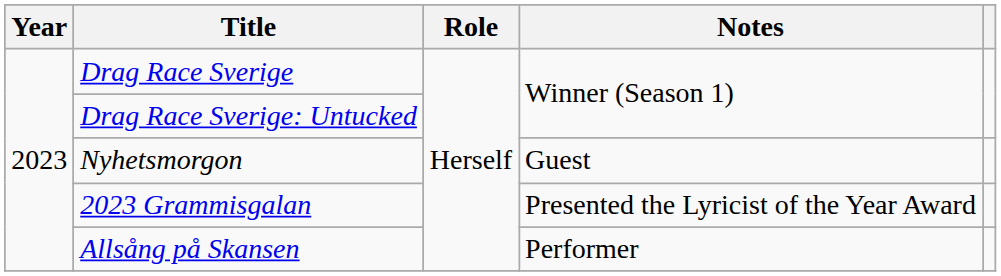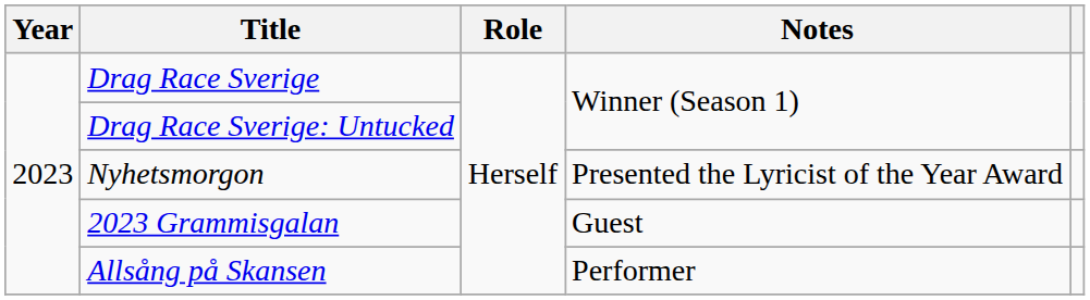Nyhetsmorgon | Notes: Guest -> Presented the Lyricist of the Year Award
2023 Grammisgalan | Notes: Presented the Lyricist of the Year Award -> Guest
